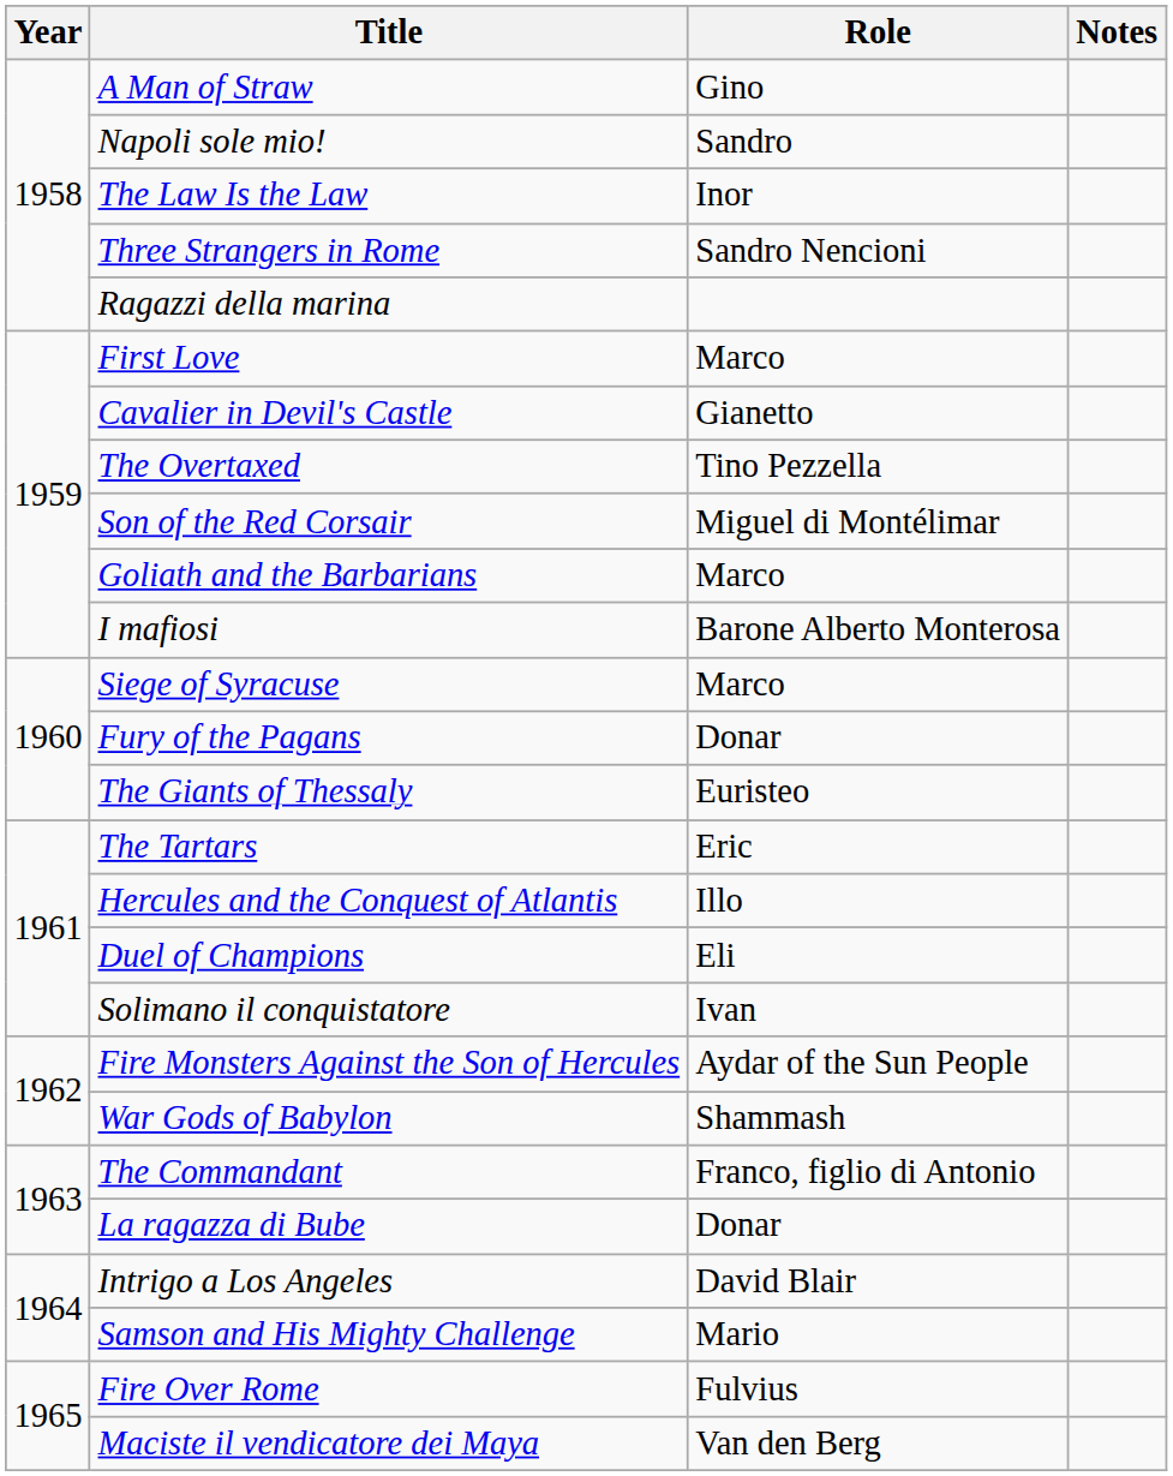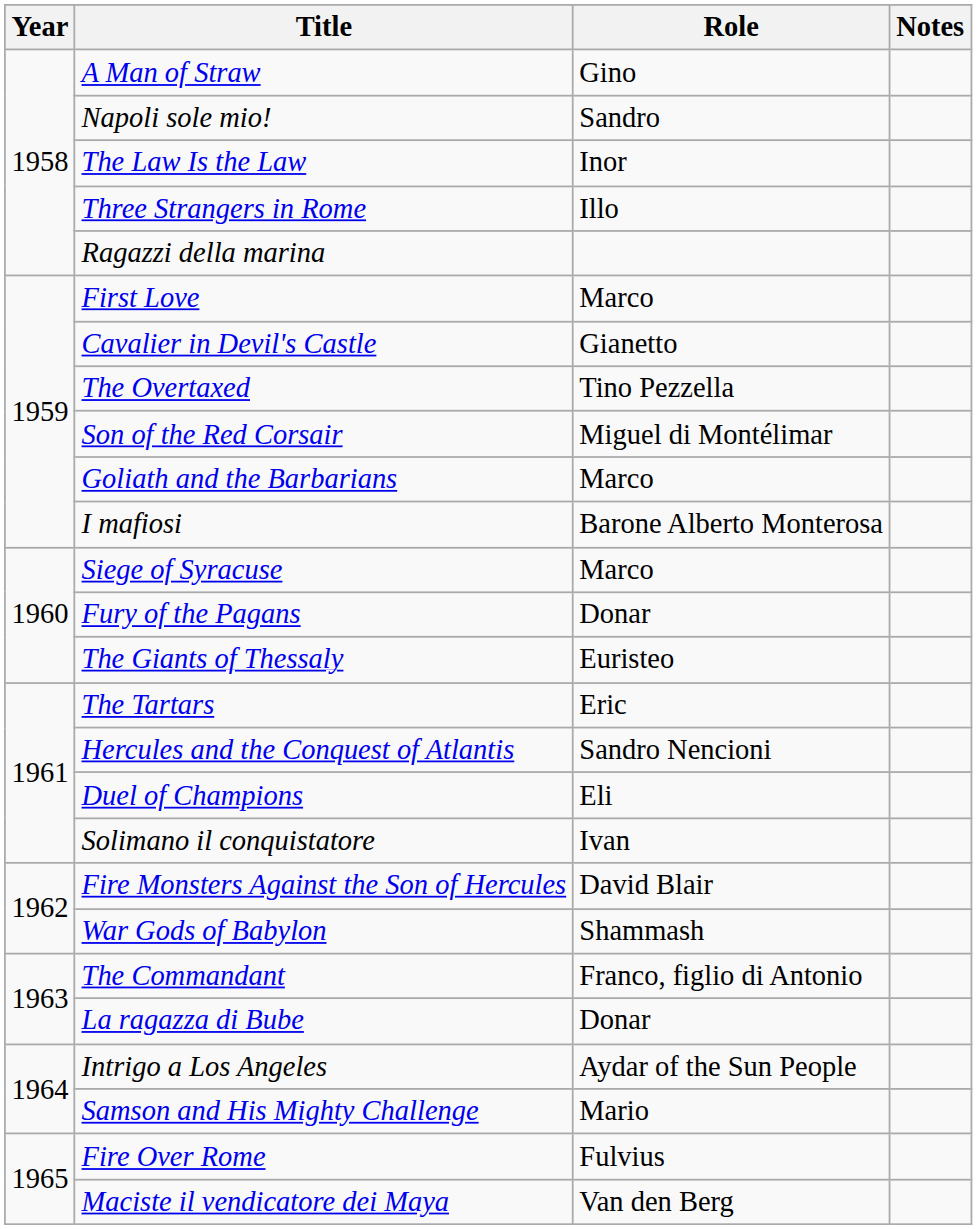Three Strangers in Rome | Role: Sandro Nencioni -> Illo
Hercules and the Conquest of Atlantis | Role: Illo -> Sandro Nencioni
Fire Monsters Against the Son of Hercules | Role: Aydar of the Sun People -> David Blair
Intrigo a Los Angeles | Role: David Blair -> Aydar of the Sun People
